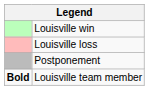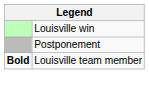- row: Louisville loss
